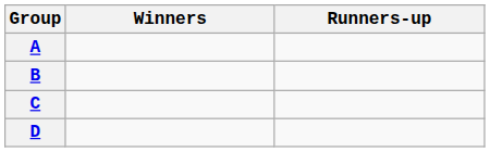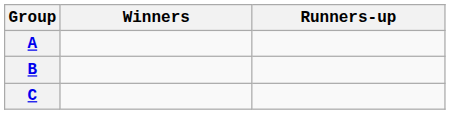- row: D
